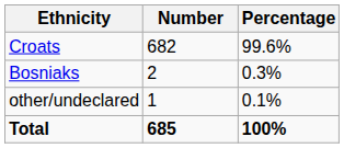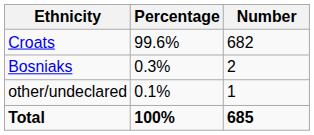columns swapped: Number <-> Percentage
